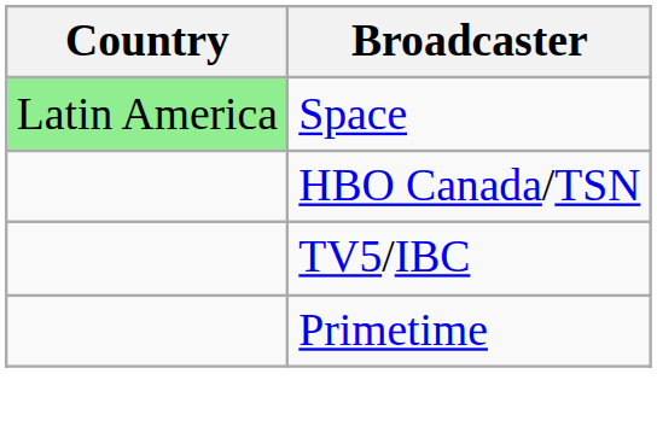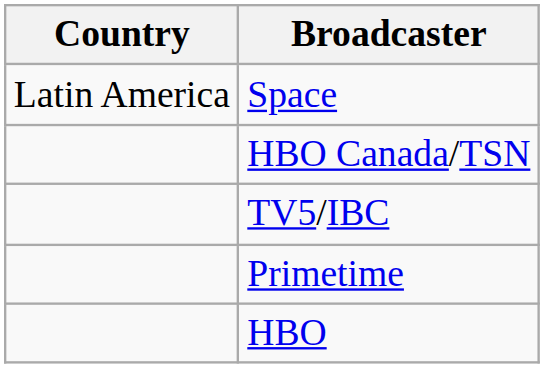Space | Country: lightgreen background -> no background
+ row: HBO
